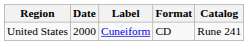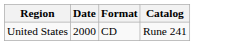- column: Label | Cuneiform
